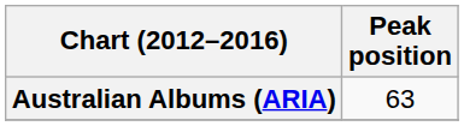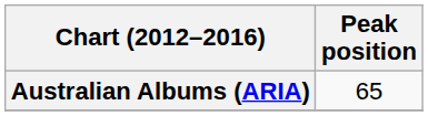Australian Albums (ARIA) | Peak position: 63 -> 65
